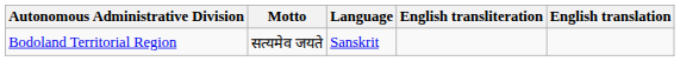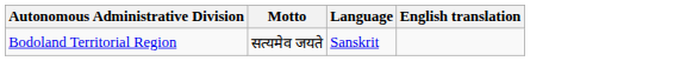- column: English transliteration
